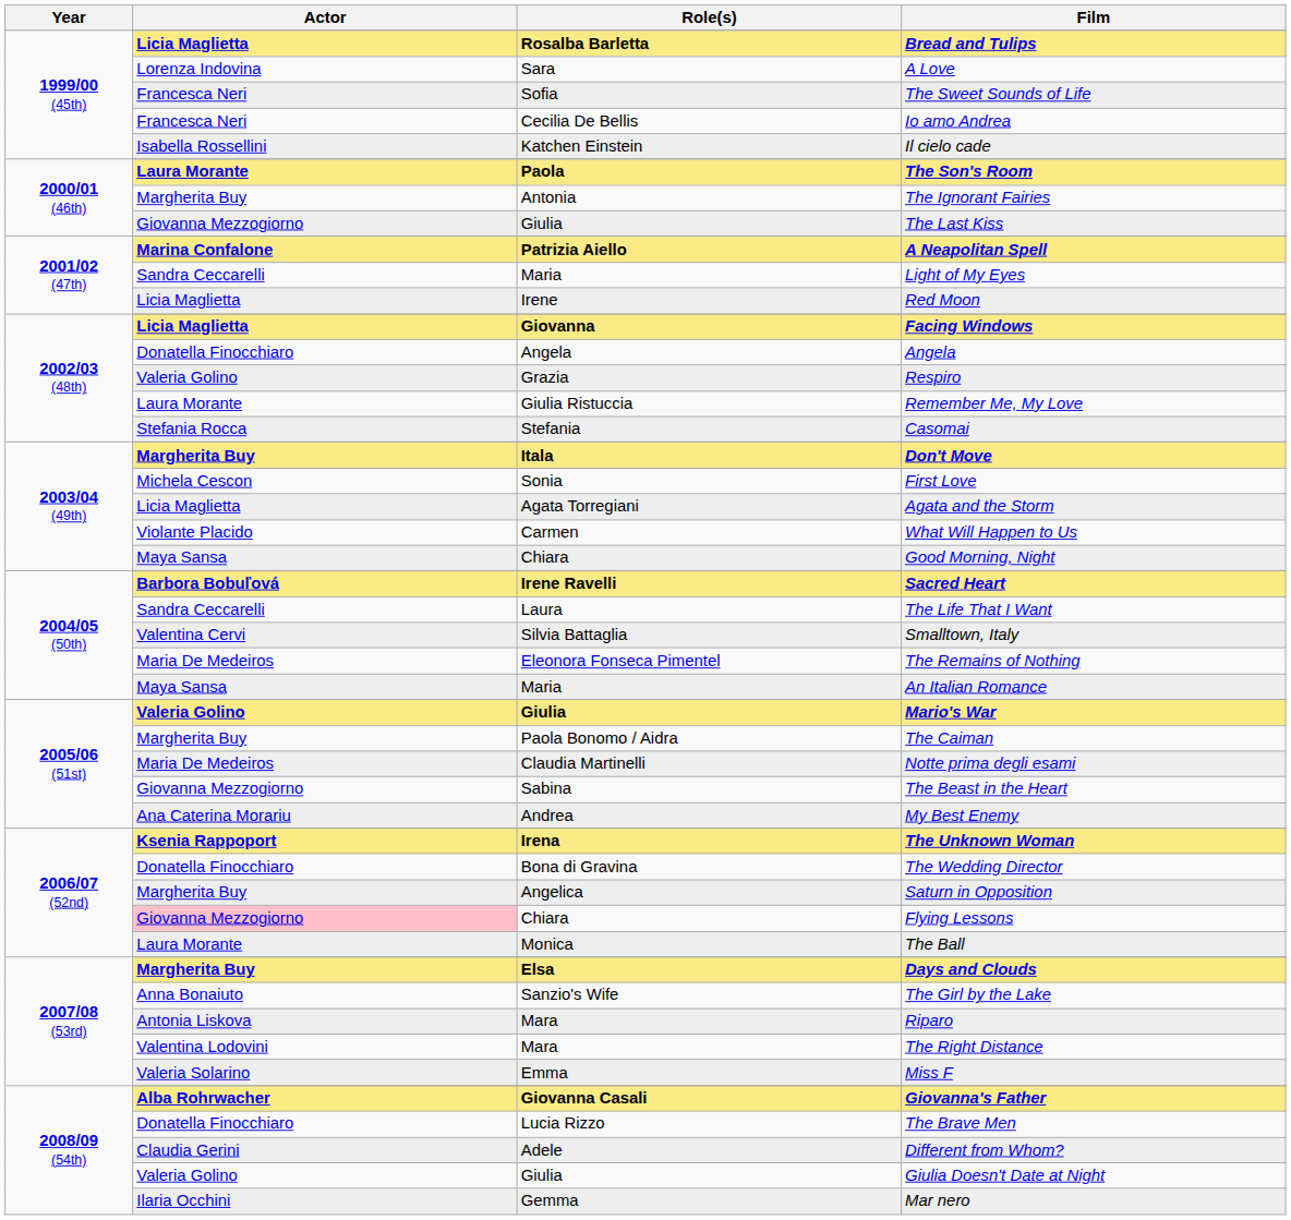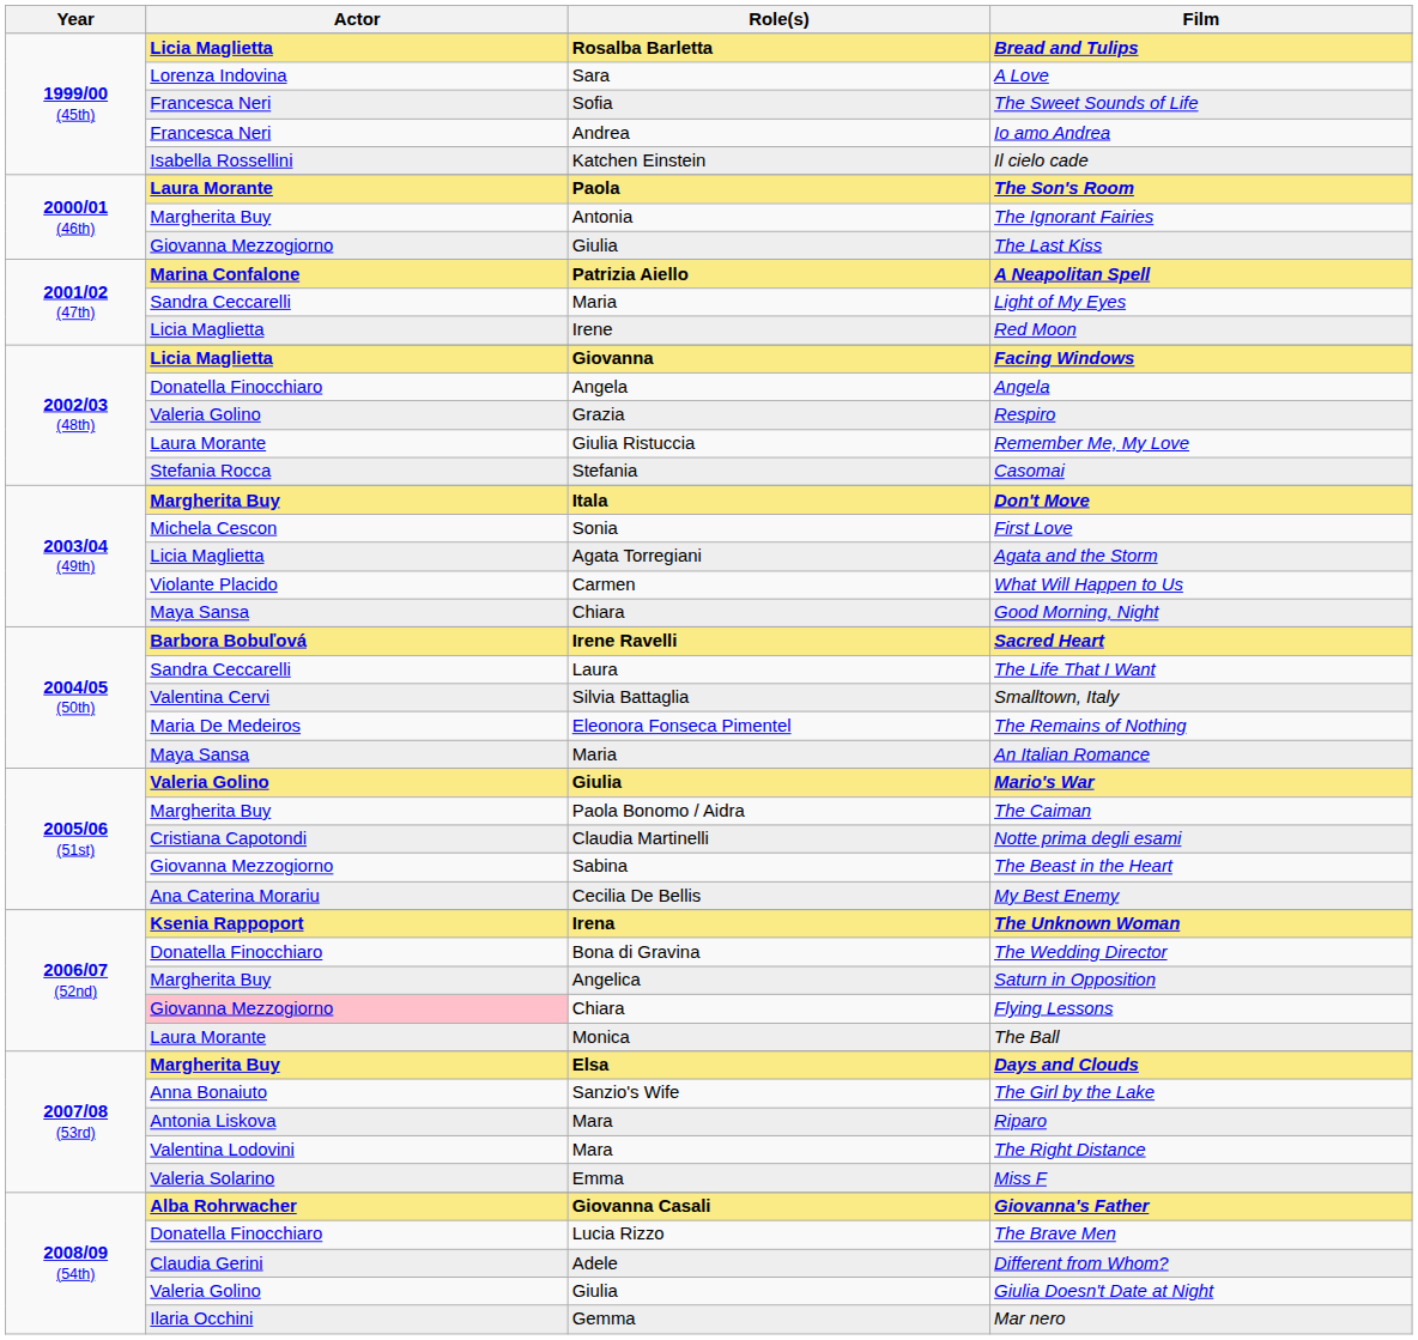Io amo Andrea | Role(s): Cecilia De Bellis -> Andrea
Notte prima degli esami | Actor: Maria De Medeiros -> Cristiana Capotondi
My Best Enemy | Role(s): Andrea -> Cecilia De Bellis
